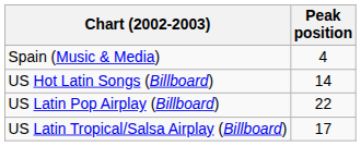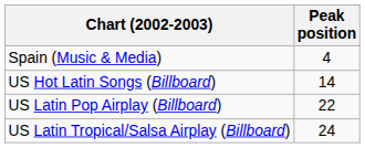US Latin Tropical/Salsa Airplay (Billboard) | Peak position: 17 -> 24
